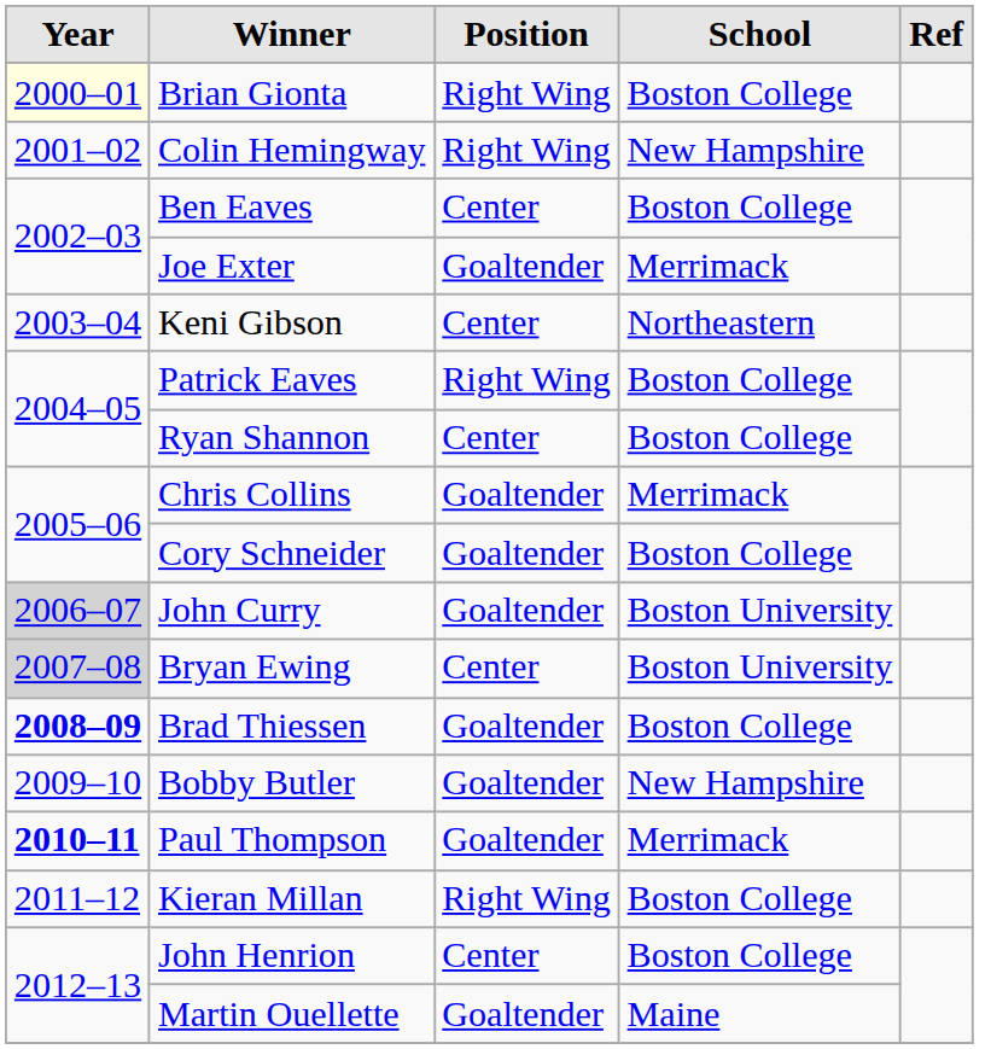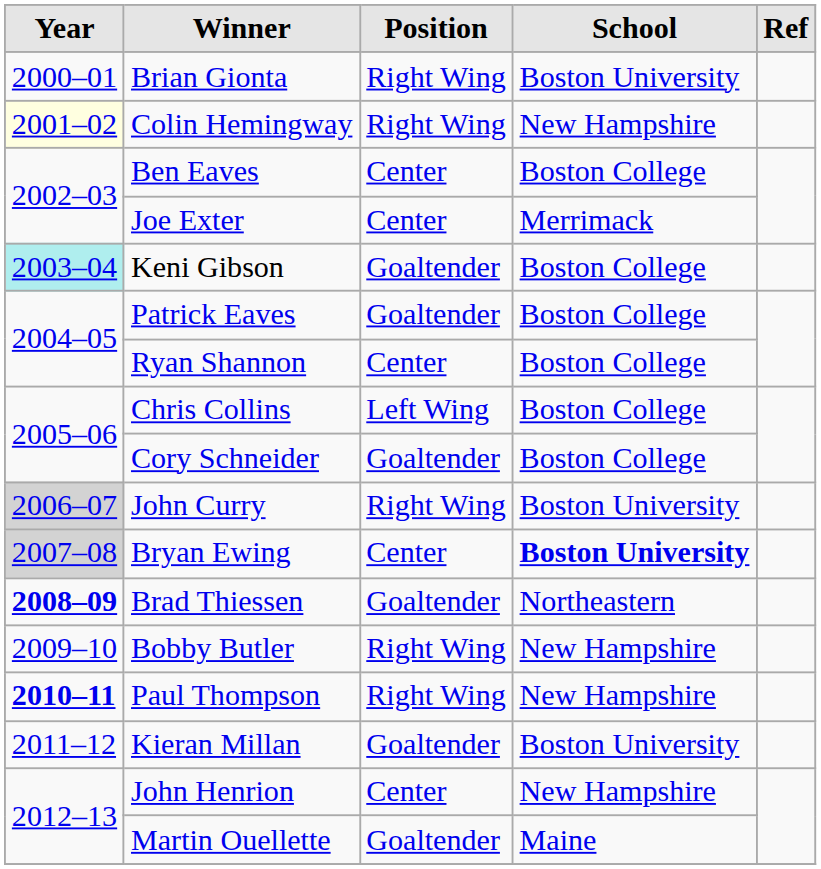Brian Gionta | Year: lightyellow background -> no background
Brian Gionta | School: Boston College -> Boston University
Colin Hemingway | Year: no background -> lightyellow background
Joe Exter | Position: Goaltender -> Center
Keni Gibson | Year: no background -> paleturquoise background
Keni Gibson | Position: Center -> Goaltender
Keni Gibson | School: Northeastern -> Boston College
Patrick Eaves | Position: Right Wing -> Goaltender
Chris Collins | Position: Goaltender -> Left Wing
Chris Collins | School: Merrimack -> Boston College
John Curry | Position: Goaltender -> Right Wing
Bryan Ewing | School: normal -> bold
Brad Thiessen | School: Boston College -> Northeastern
Bobby Butler | Position: Goaltender -> Right Wing
Paul Thompson | Position: Goaltender -> Right Wing
Paul Thompson | School: Merrimack -> New Hampshire
Kieran Millan | Position: Right Wing -> Goaltender
Kieran Millan | School: Boston College -> Boston University
John Henrion | School: Boston College -> New Hampshire
